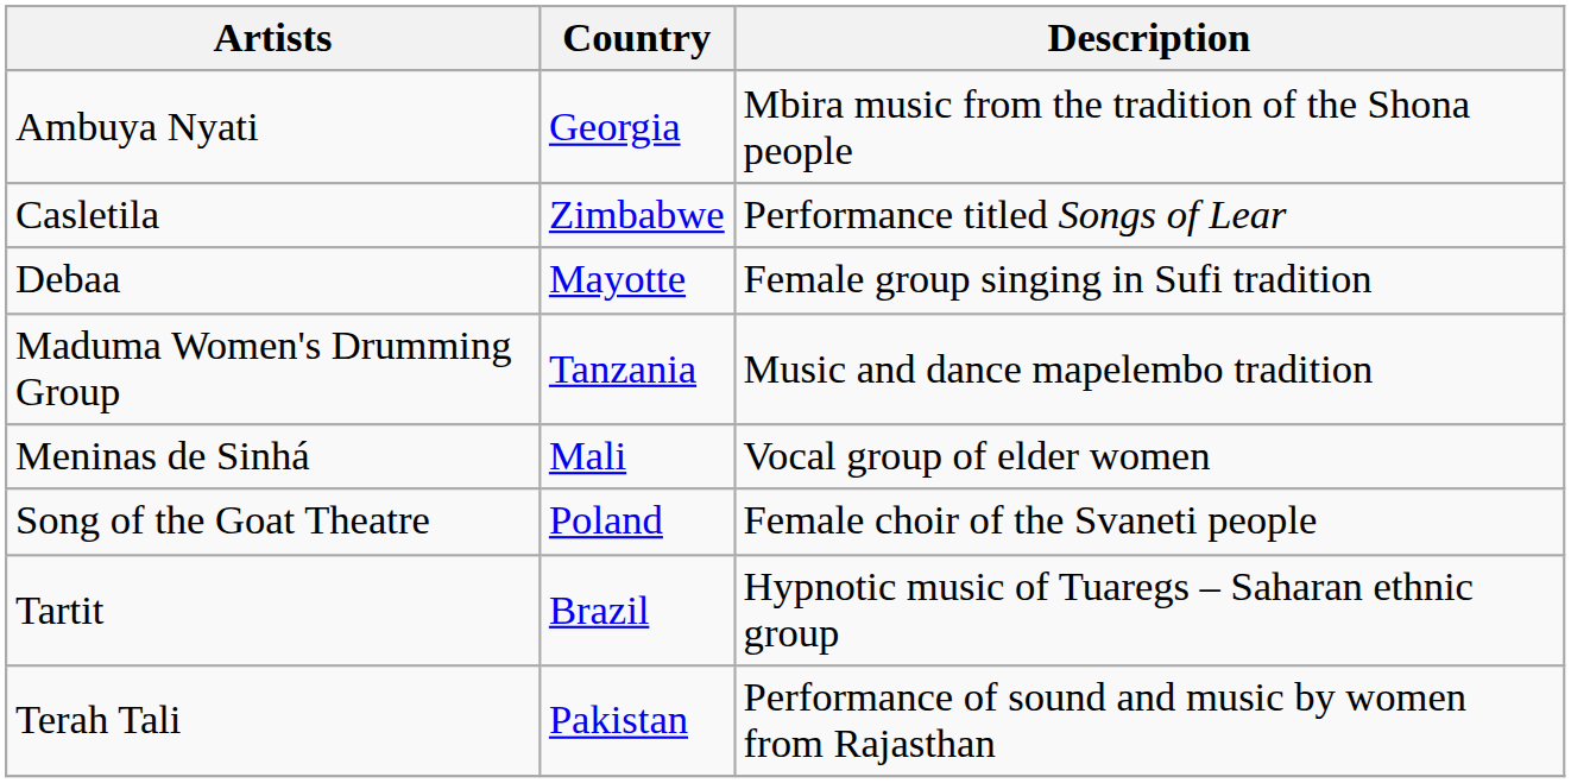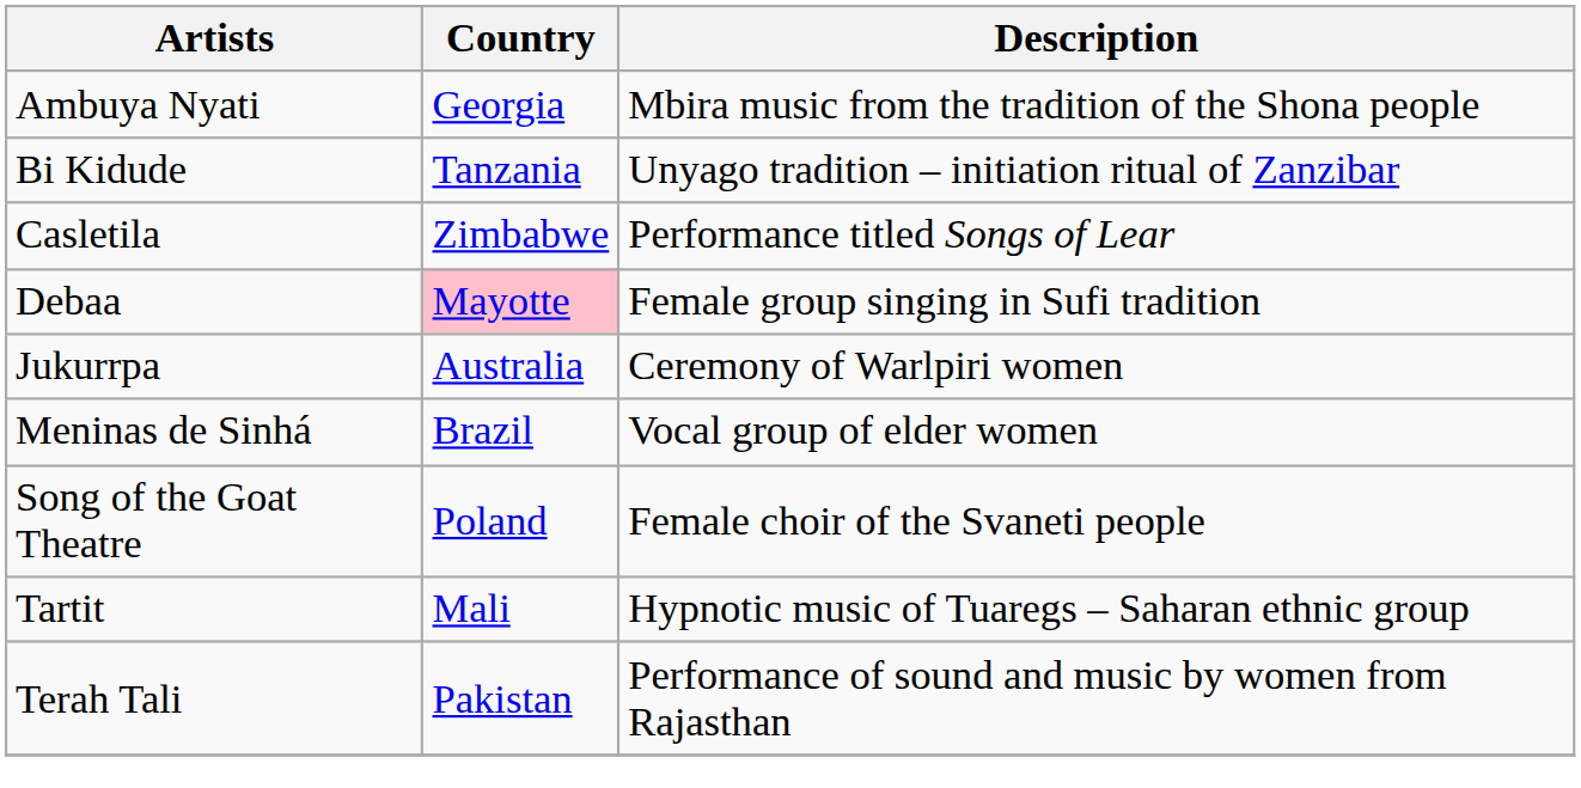+ row: Bi Kidude | Tanzania | Unyago tradition – initiation ritual of Zanzibar
Debaa | Country: no background -> pink background
+ row: Jukurrpa | Australia | Ceremony of Warlpiri women
- row: Maduma Women's Drumming Group | Tanzania | Music and dance mapelembo tradition
Meninas de Sinhá | Country: Mali -> Brazil
Tartit | Country: Brazil -> Mali
